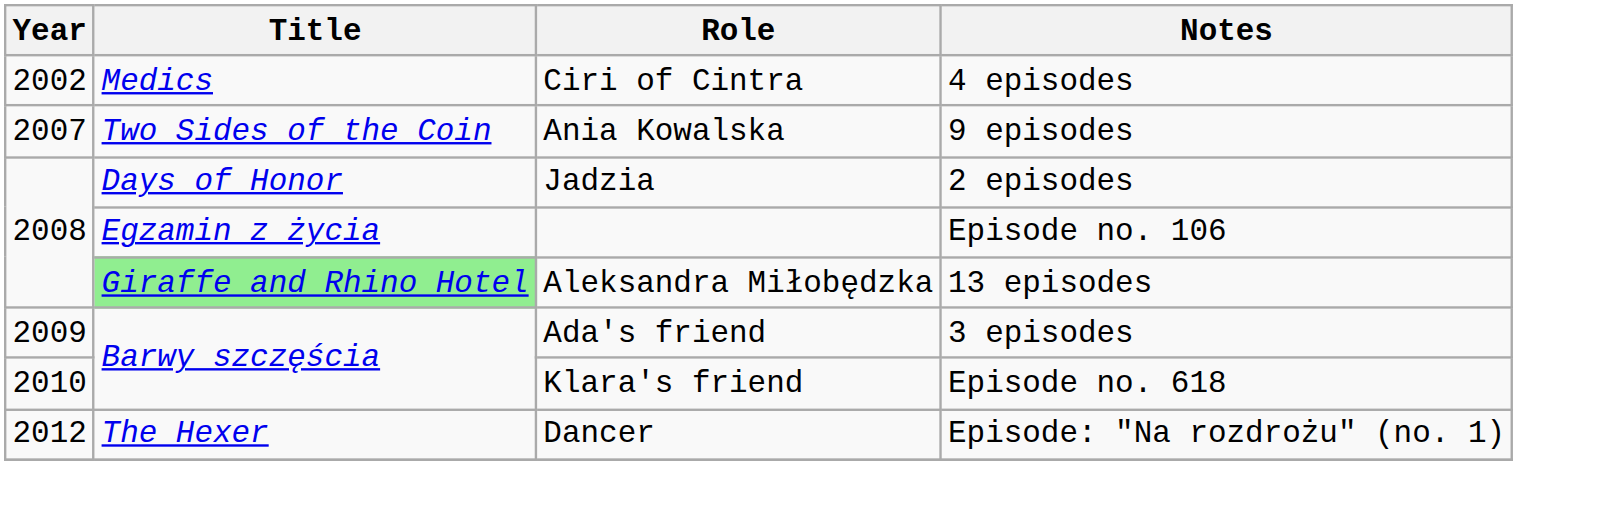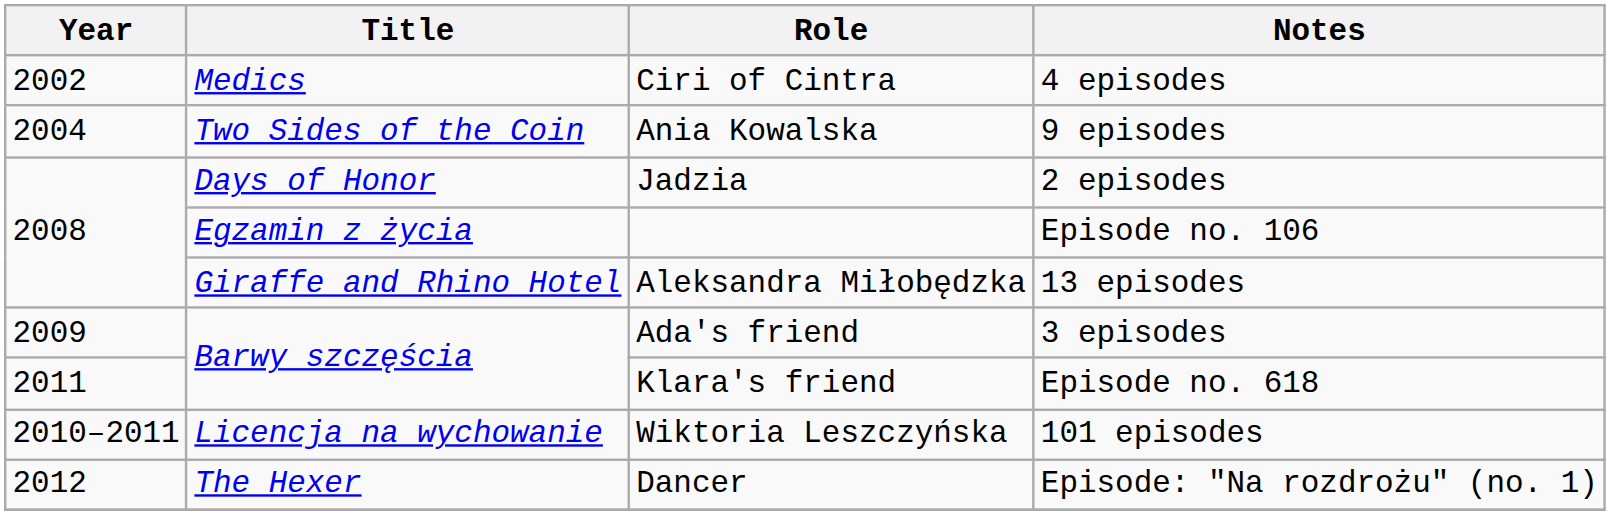Ania Kowalska | Year: 2007 -> 2004
Aleksandra Miłobędzka | Title: lightgreen background -> no background
Klara's friend | Year: 2010 -> 2011
+ row: 2010–2011 | Licencja na wychowanie | Wiktoria Leszczyńska | 101 episodes
